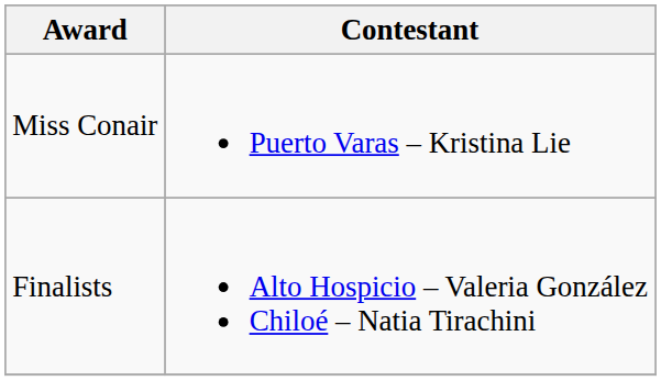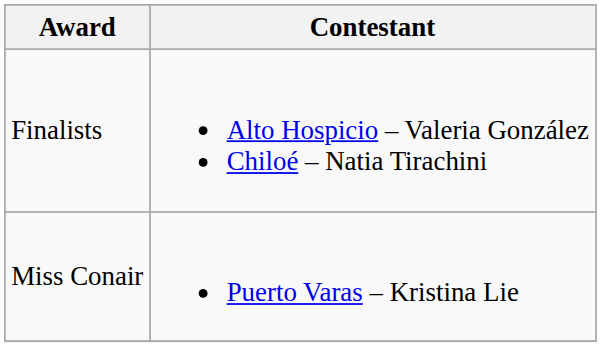rows swapped: Miss Conair <-> Finalists
